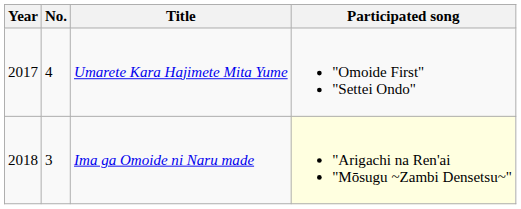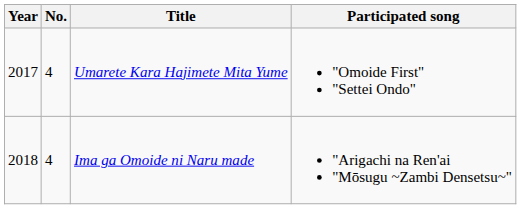Ima ga Omoide ni Naru made | No.: 3 -> 4
Ima ga Omoide ni Naru made | Participated song: lightyellow background -> no background
